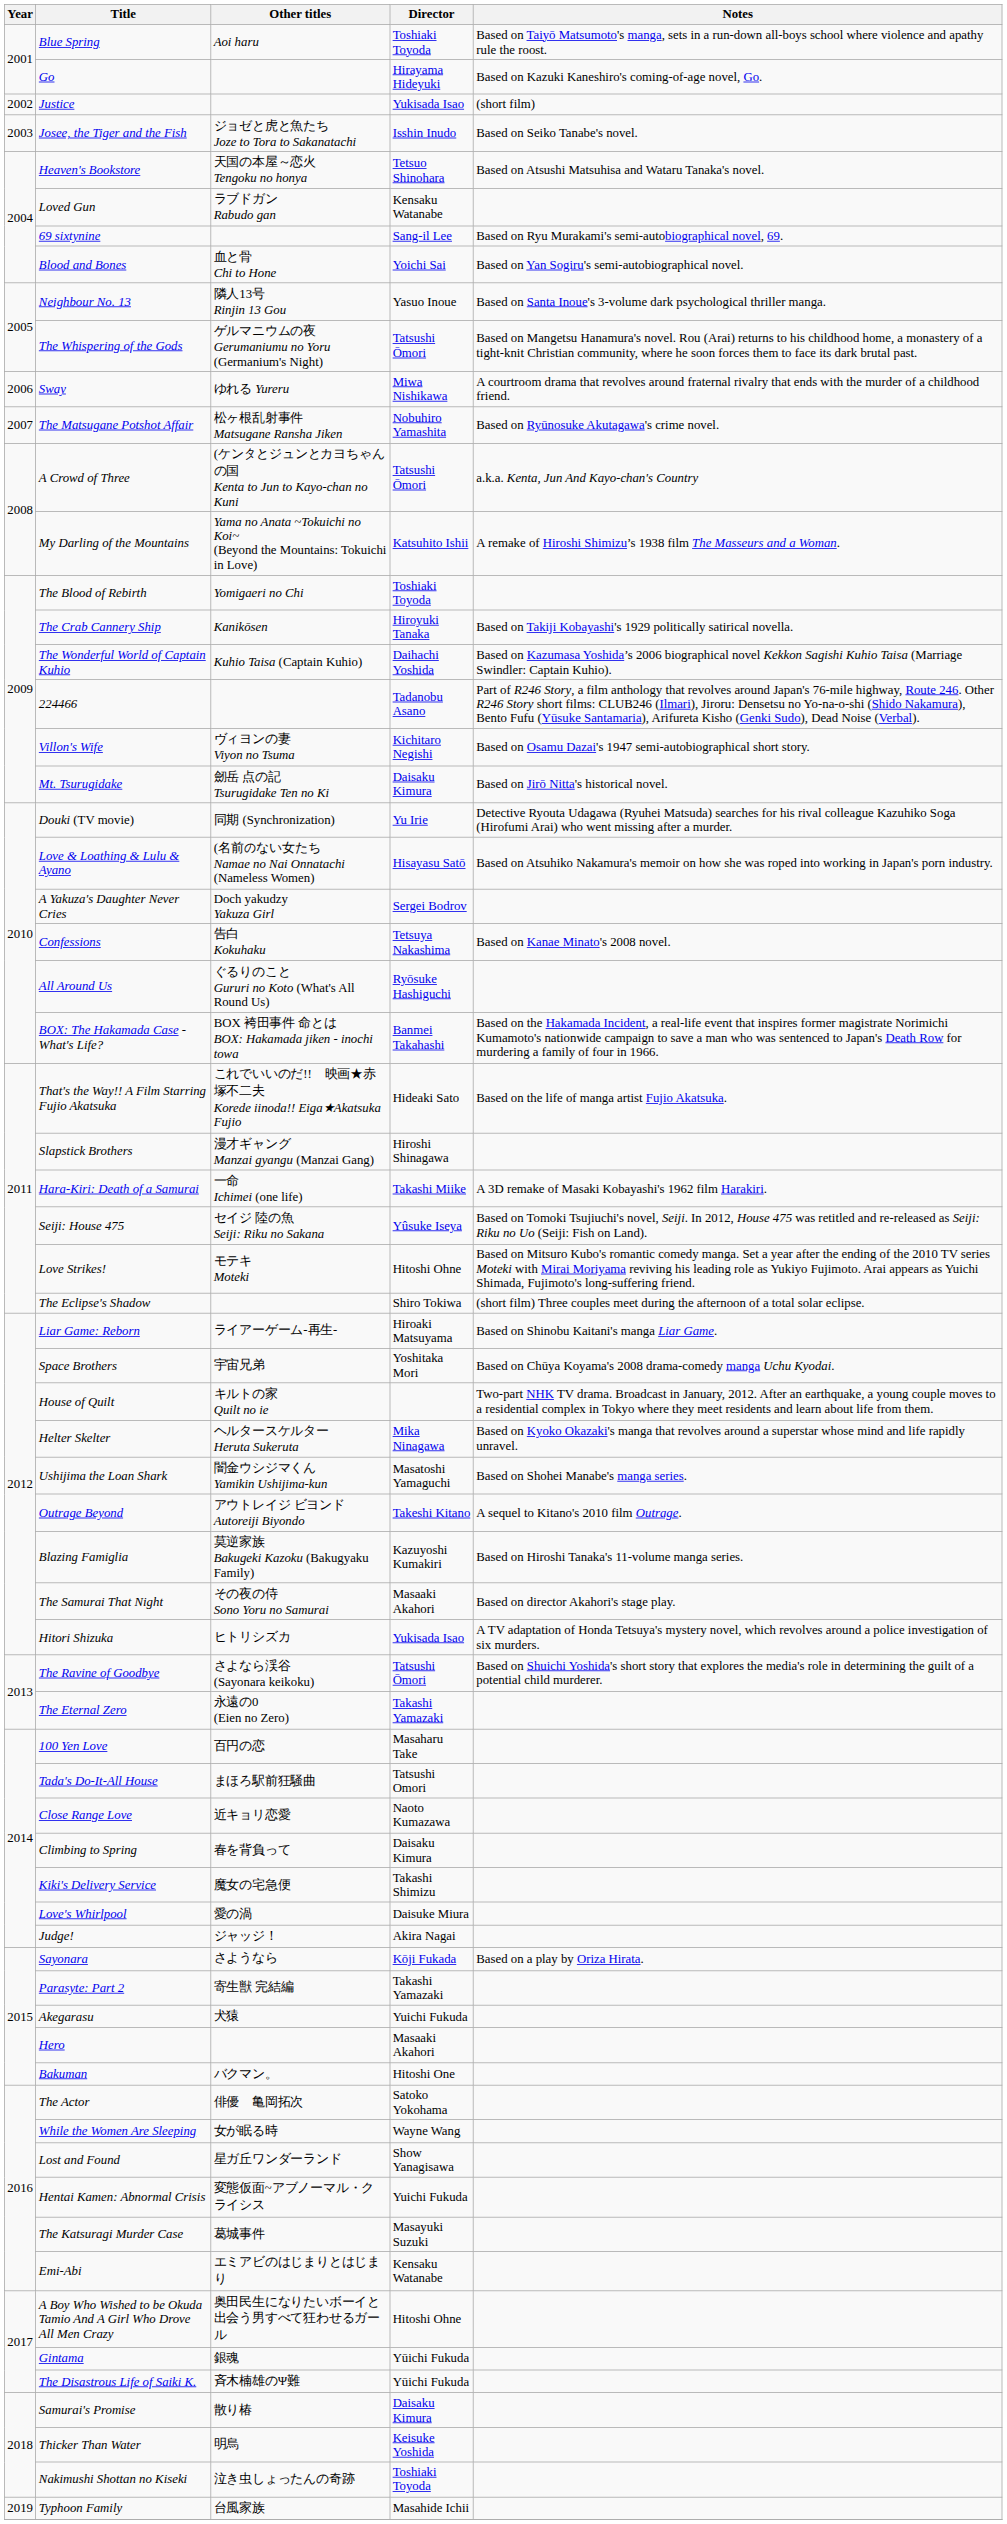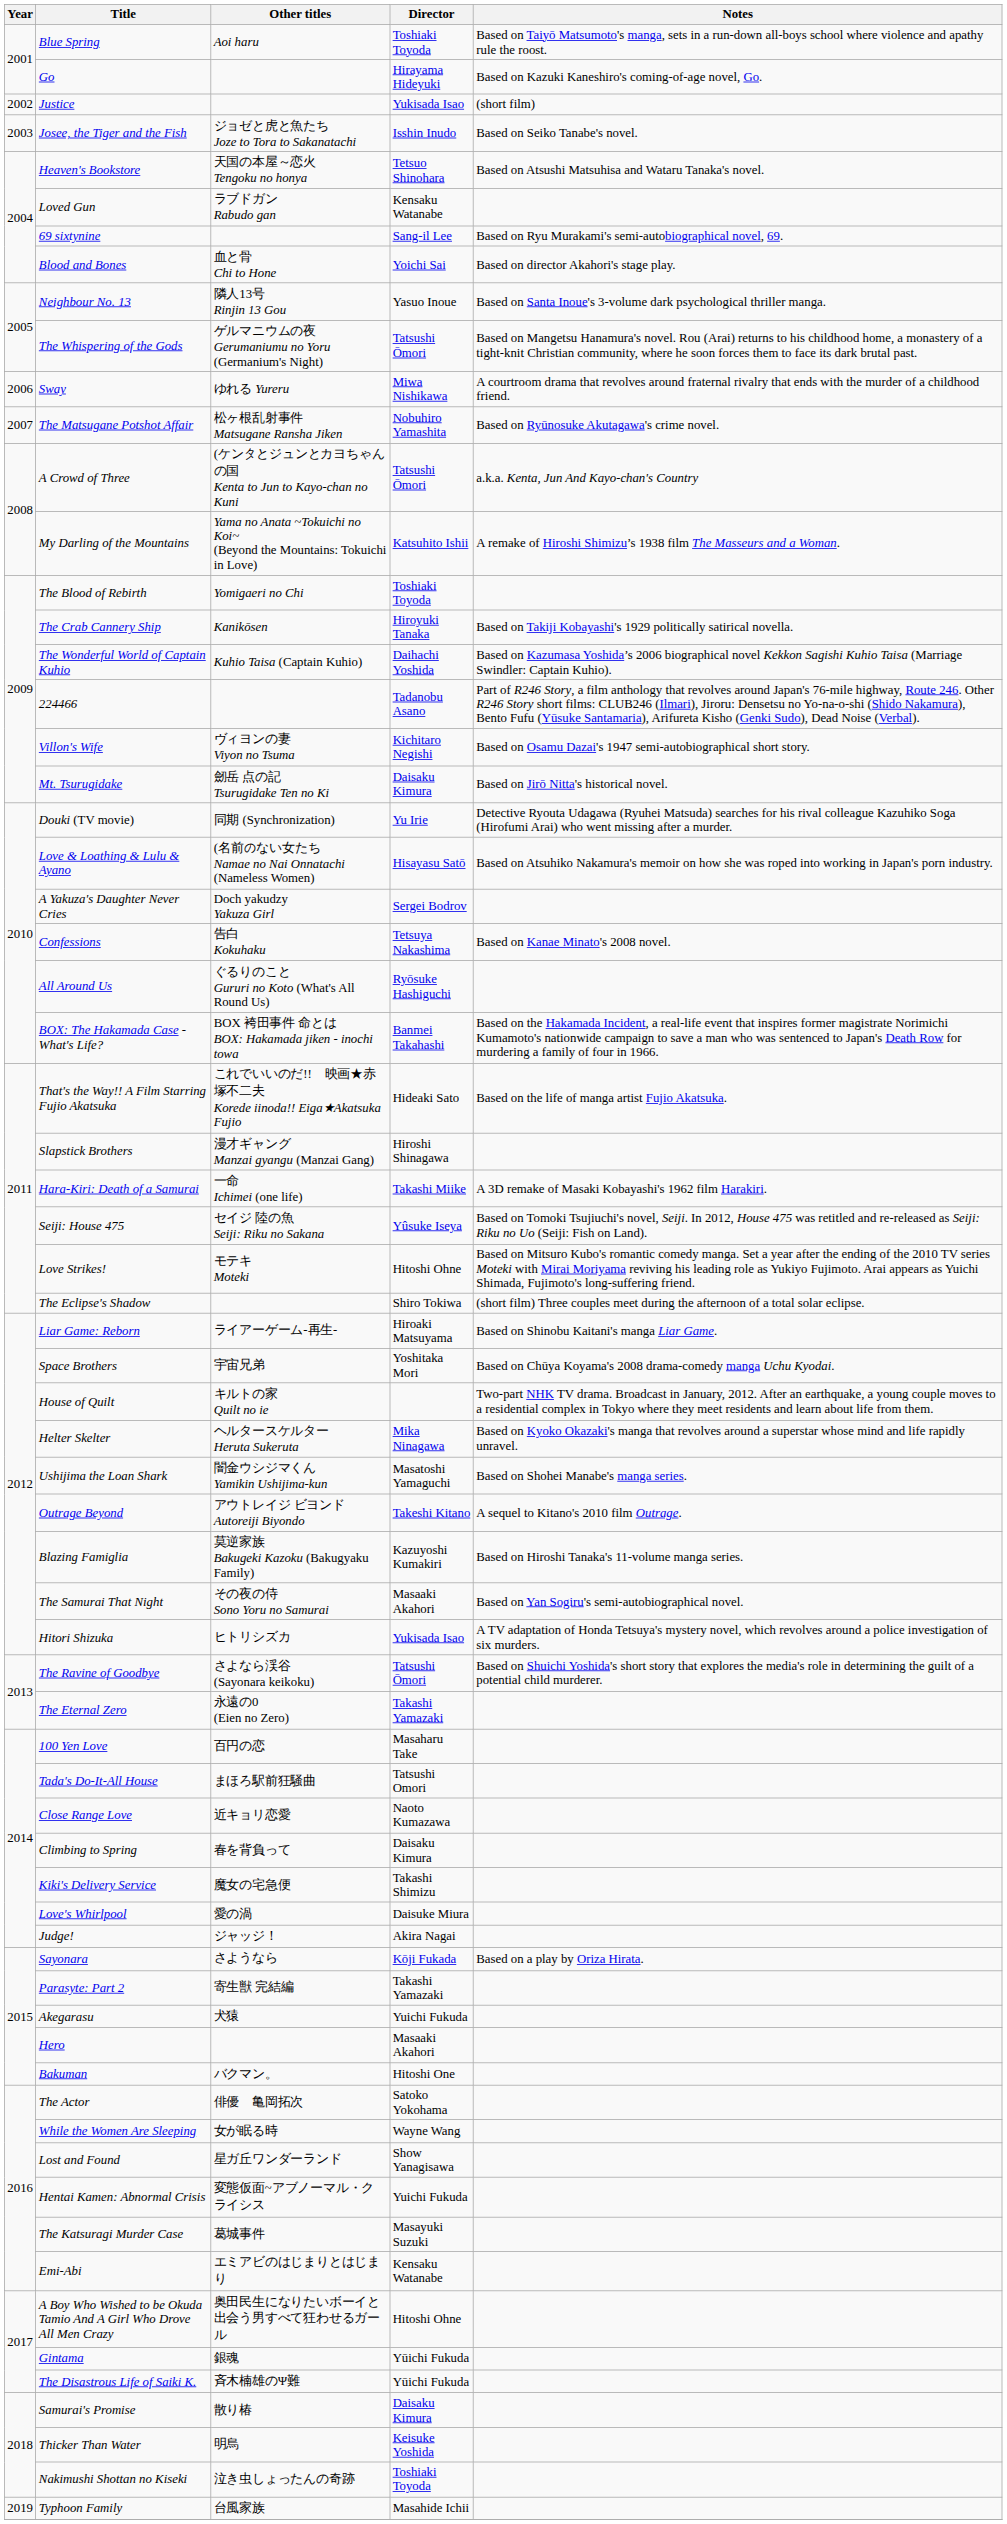Blood and Bones | Notes: Based on Yan Sogiru's semi-autobiographical novel. -> Based on director Akahori's stage play.
The Samurai That Night | Notes: Based on director Akahori's stage play. -> Based on Yan Sogiru's semi-autobiographical novel.
